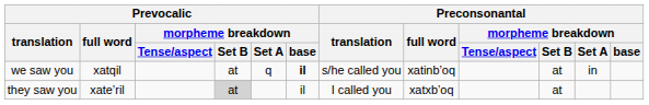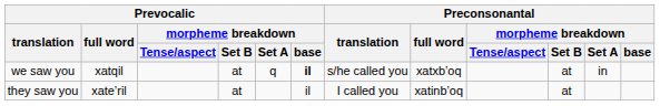we saw you | Preconsonantal / full word: xatinbʼoq -> xatxbʼoq
they saw you | Prevocalic / morpheme breakdown / Set B: lightgrey background -> no background
they saw you | Preconsonantal / full word: xatxbʼoq -> xatinbʼoq
